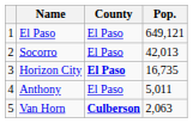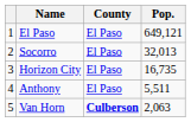Socorro | Pop.: 42,013 -> 32,013
Horizon City | County: bold -> normal
Anthony | Pop.: 5,011 -> 5,511
